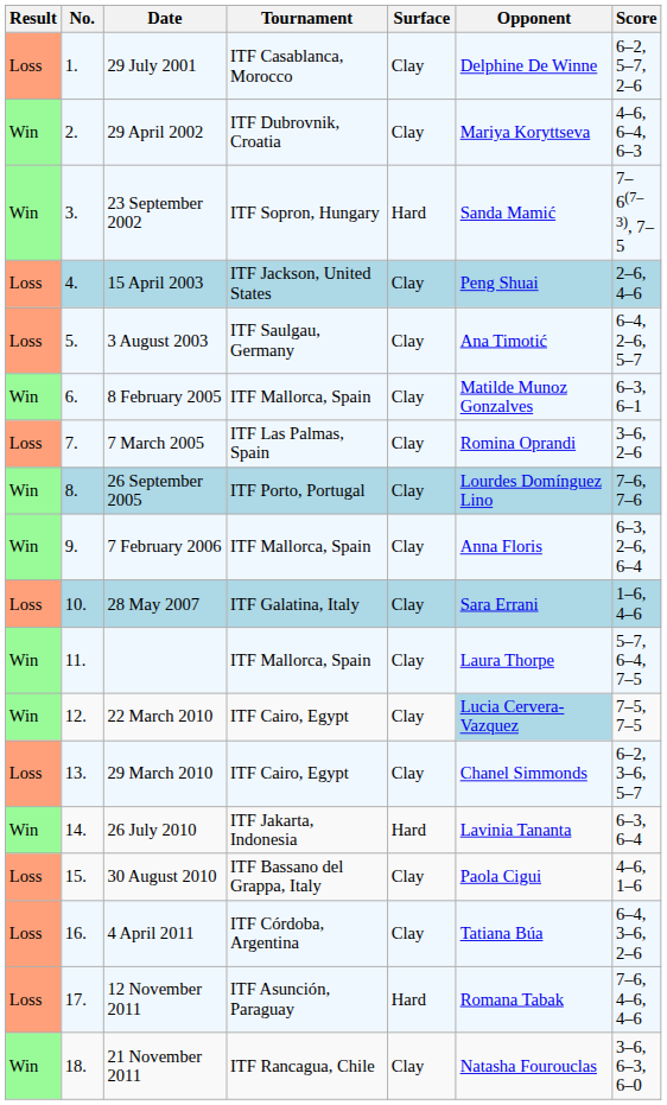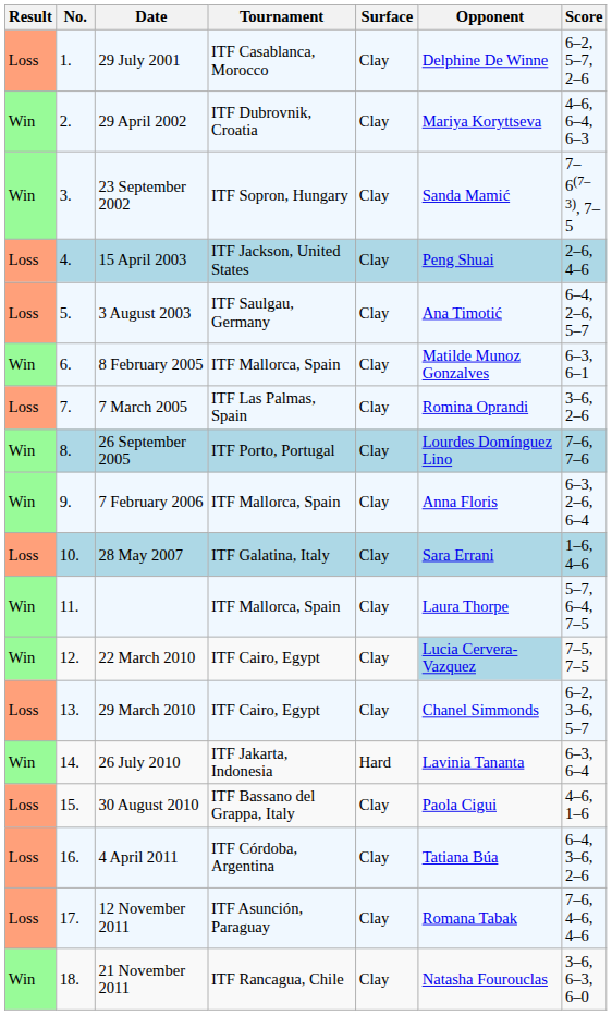23 September 2002 | Surface: Hard -> Clay
12 November 2011 | Surface: Hard -> Clay
